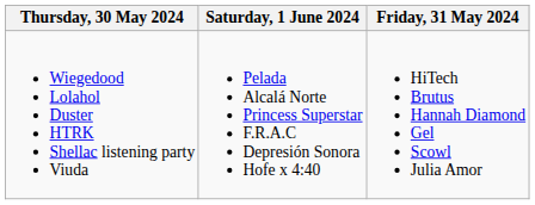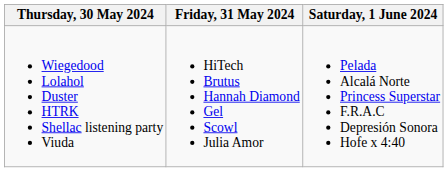columns swapped: Friday, 31 May 2024 <-> Saturday, 1 June 2024
